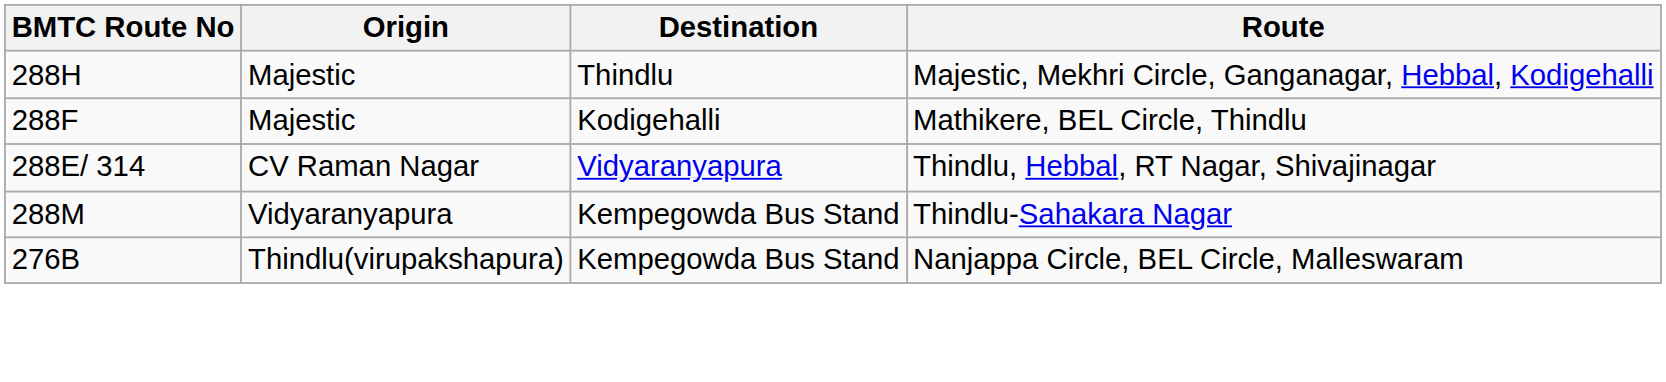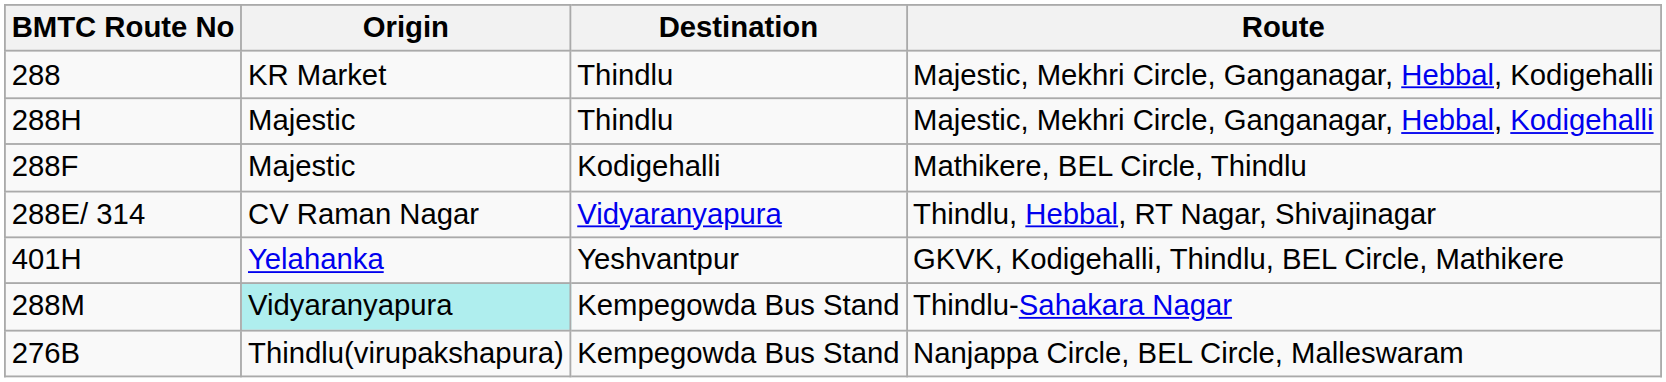+ row: 288 | KR Market | Thindlu | Majestic, Mekhri Circle, Ganganagar, Hebbal, Kodigehalli
+ row: 401H | Yelahanka | Yeshvantpur | GKVK, Kodigehalli, Thindlu, BEL Circle, Mathikere
288M | Origin: no background -> paleturquoise background
